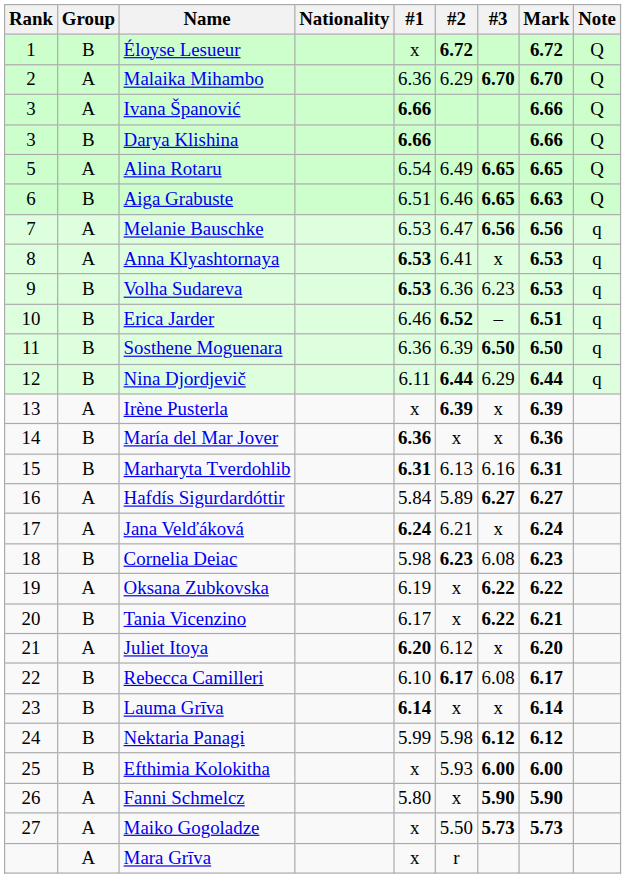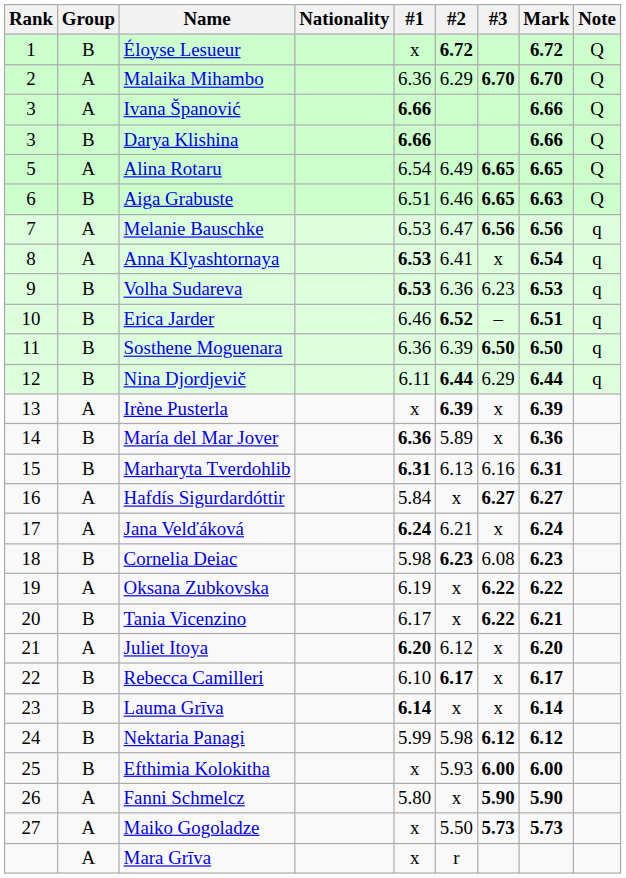Anna Klyashtornaya | Mark: 6.53 -> 6.54
María del Mar Jover | #2: x -> 5.89
Hafdís Sigurdardóttir | #2: 5.89 -> x
Rebecca Camilleri | #3: 6.08 -> x
